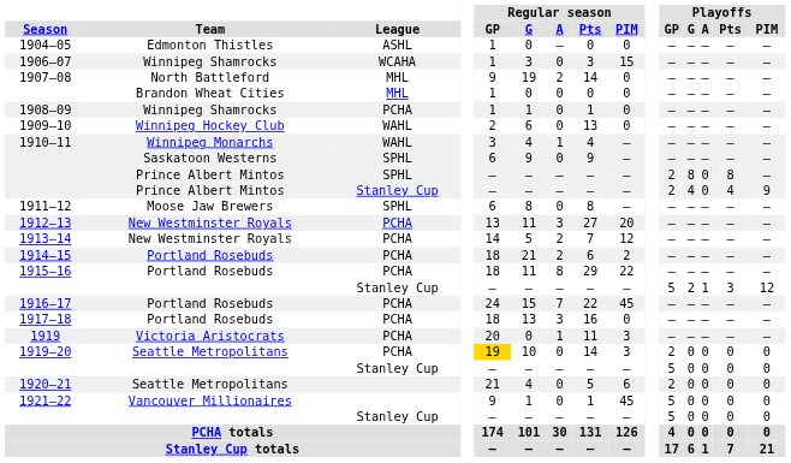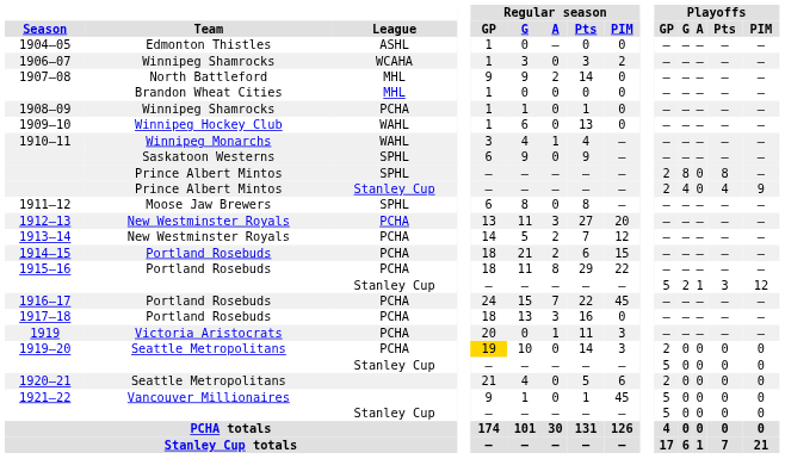1906–07 | Regular season / PIM: 15 -> 2
1907–08 | Regular season / G: 19 -> 9
1909–10 | Regular season / GP: 2 -> 1
1914–15 | Regular season / PIM: 2 -> 15
